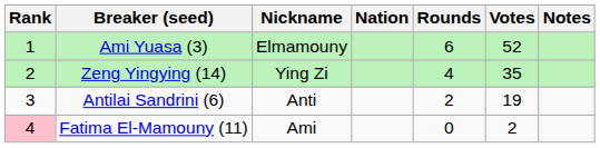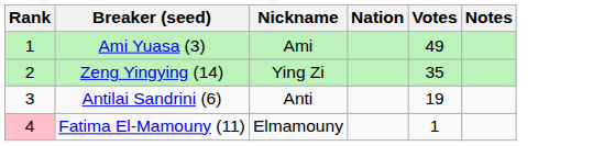- column: Rounds | 6 | 4 | 2 | 0
Ami Yuasa (3) | Nickname: Elmamouny -> Ami
Ami Yuasa (3) | Votes: 52 -> 49
Fatima El-Mamouny (11) | Nickname: Ami -> Elmamouny
Fatima El-Mamouny (11) | Votes: 2 -> 1
